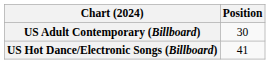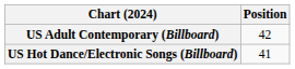US Adult Contemporary (Billboard) | Position: 30 -> 42
